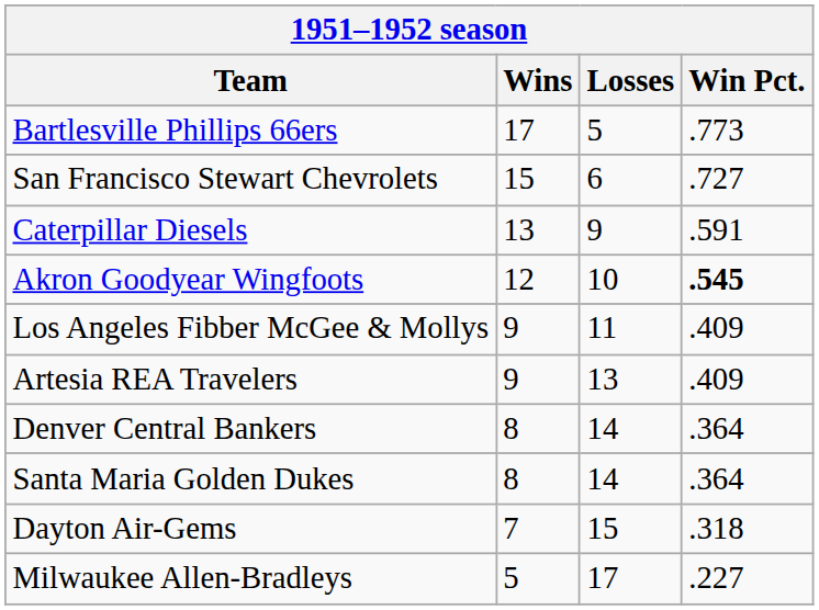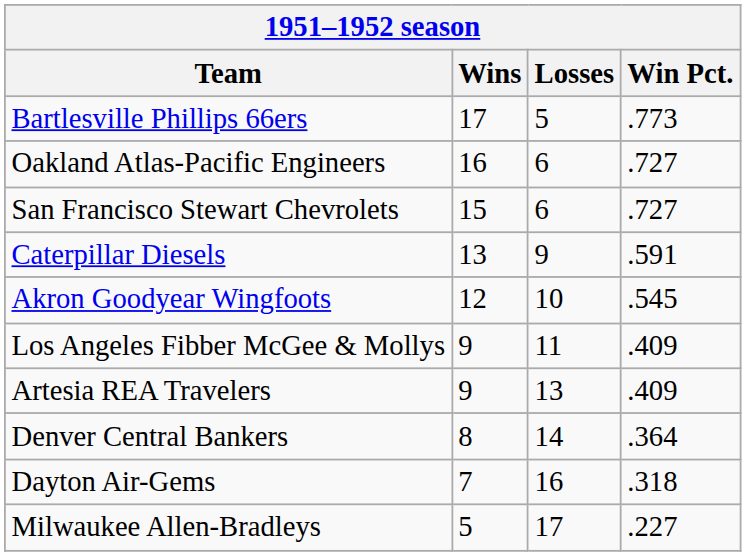+ row: Oakland Atlas-Pacific Engineers | 16 | 6 | .727
Akron Goodyear Wingfoots | Win Pct.: bold -> normal
- row: Santa Maria Golden Dukes | 8 | 14 | .364
Dayton Air-Gems | Losses: 15 -> 16
